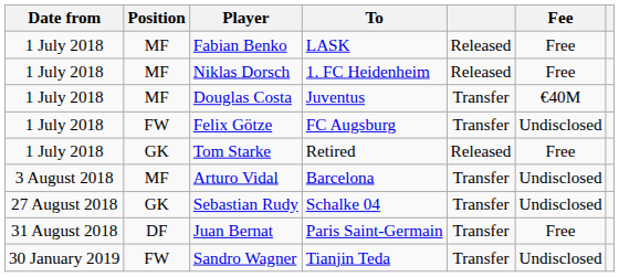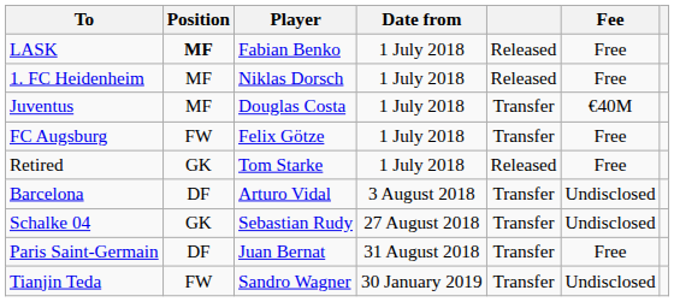columns swapped: Date from <-> To
Fabian Benko | Position: normal -> bold
Felix Götze | Fee: Undisclosed -> Free
Arturo Vidal | Position: MF -> DF
